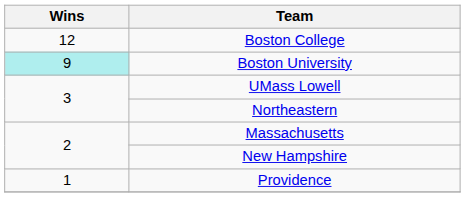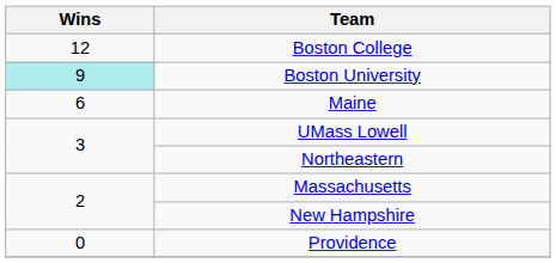+ row: 6 | Maine
Providence | Wins: 1 -> 0
